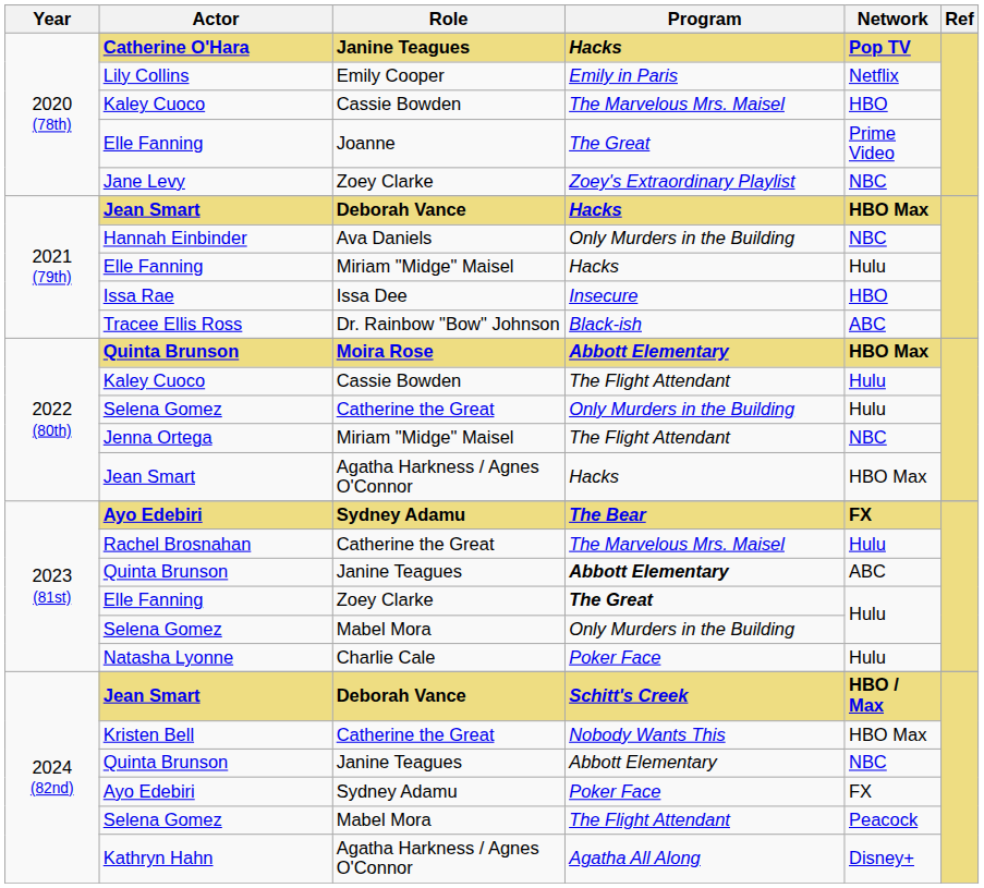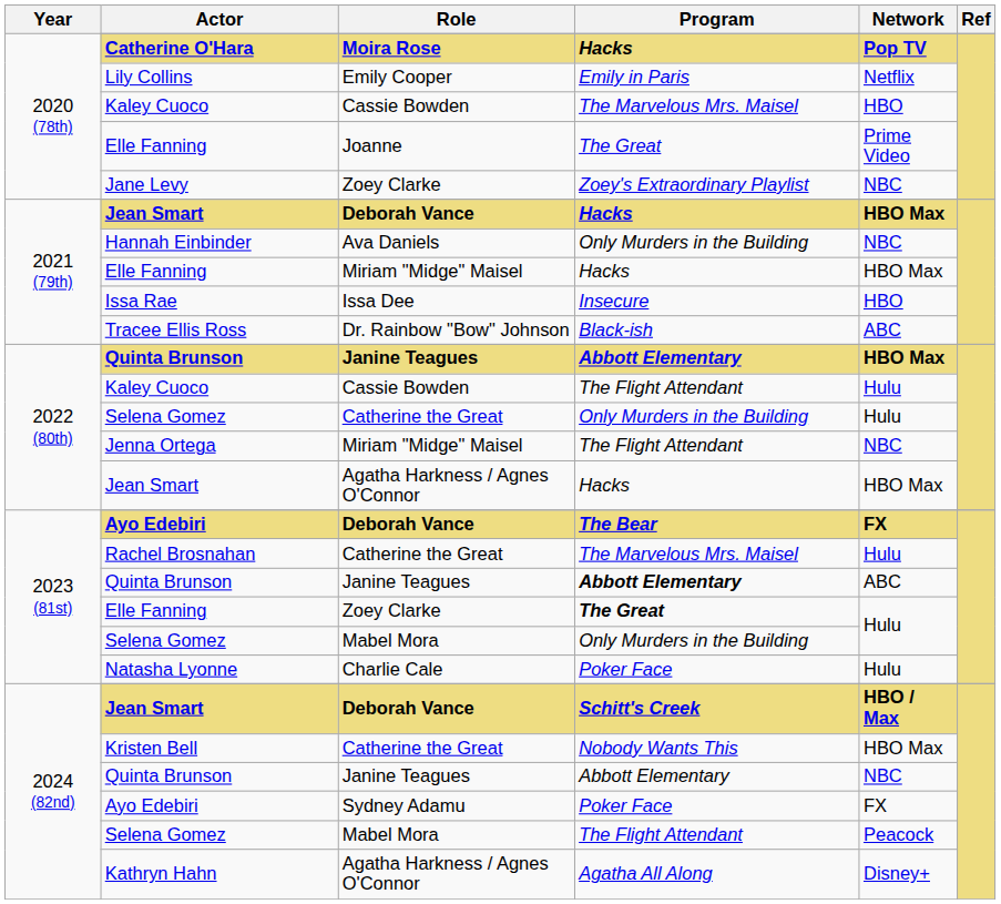Catherine O'Hara | Role: Janine Teagues -> Moira Rose
2021 (79th) / Elle Fanning | Network: Hulu -> HBO Max
2022 (80th) / Quinta Brunson | Role: Moira Rose -> Janine Teagues
2023 (81st) / Ayo Edebiri | Role: Sydney Adamu -> Deborah Vance
